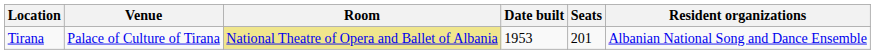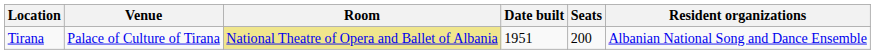Tirana | Date built: 1953 -> 1951
Tirana | Seats: 201 -> 200
